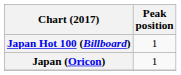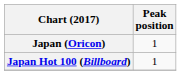rows swapped: Japan (Oricon) <-> Japan Hot 100 (Billboard)
